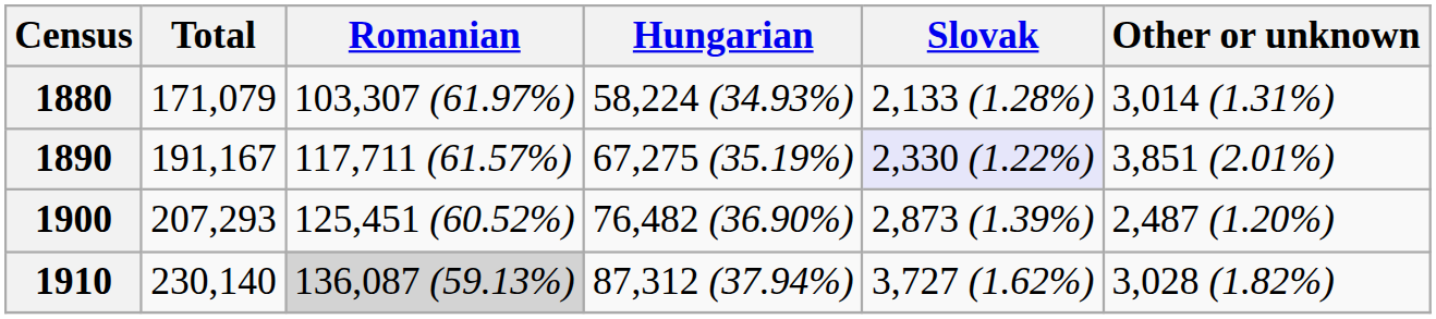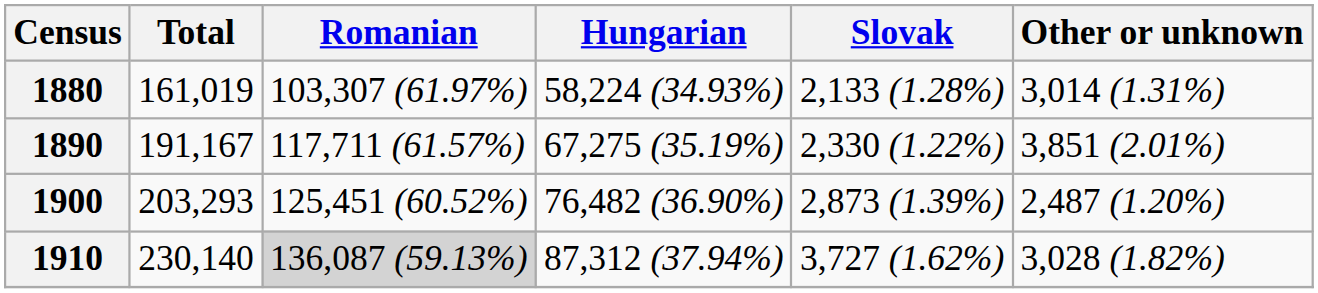1880 | Total: 171,079 -> 161,019
1890 | Slovak: lavender background -> no background
1900 | Total: 207,293 -> 203,293
